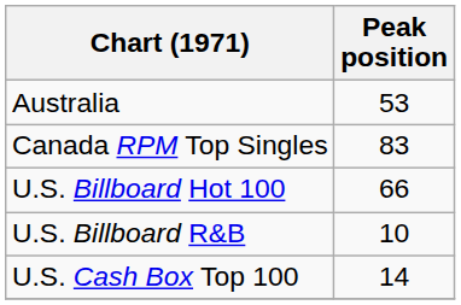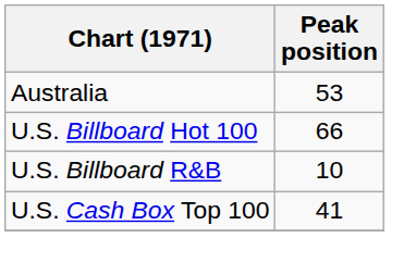- row: Canada RPM Top Singles | 83
U.S. Cash Box Top 100 | Peak position: 14 -> 41
